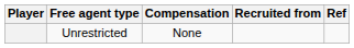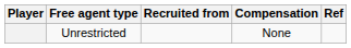columns swapped: Recruited from <-> Compensation
